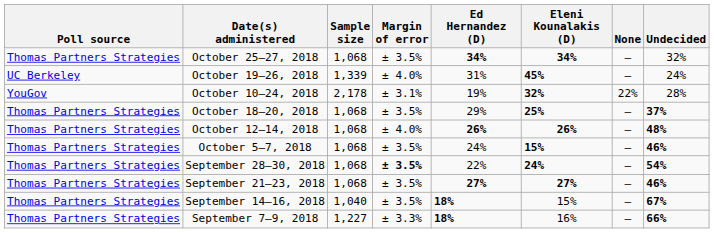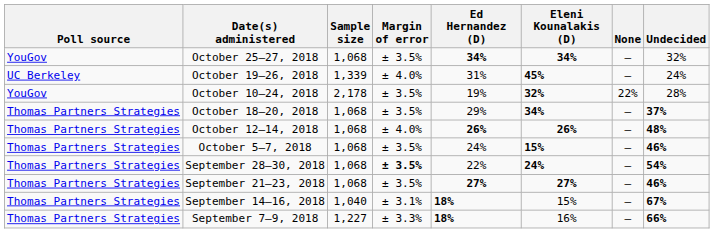October 25–27, 2018 | Poll source: Thomas Partners Strategies -> YouGov
October 10–24, 2018 | Margin of error: ± 3.1% -> ± 3.5%
October 18–20, 2018 | Eleni Kounalakis (D): 25% -> 34%
September 14–16, 2018 | Margin of error: ± 3.5% -> ± 3.1%
